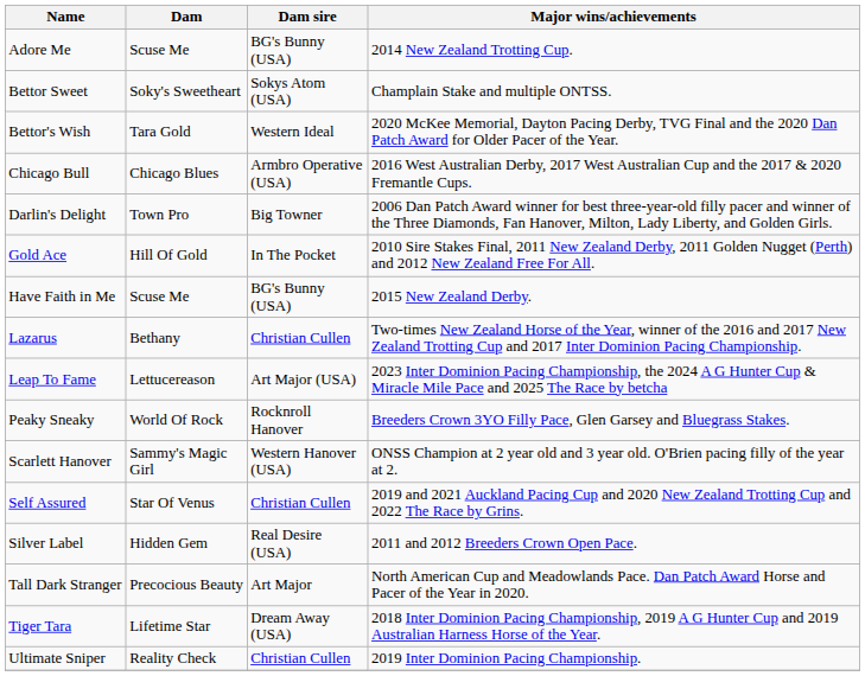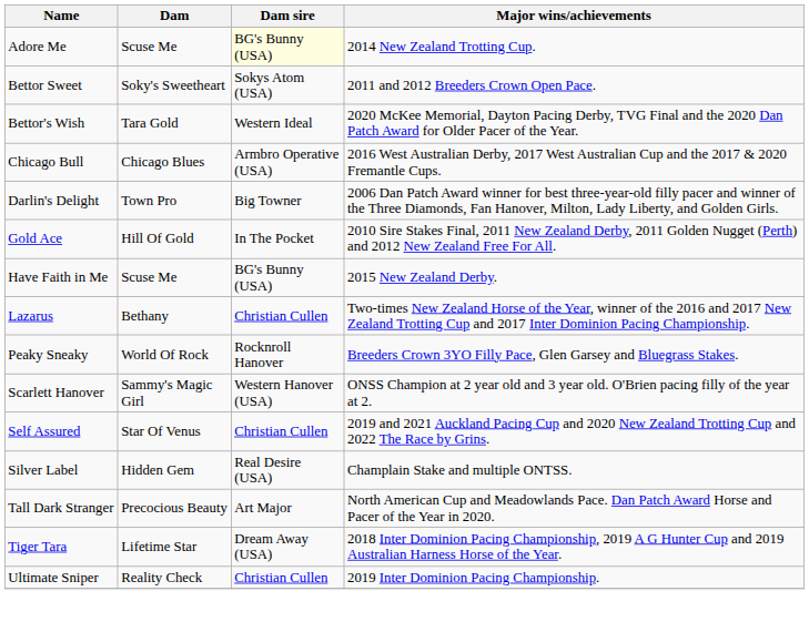Adore Me | Dam sire: no background -> lightyellow background
Bettor Sweet | Major wins/achievements: Champlain Stake and multiple ONTSS. -> 2011 and 2012 Breeders Crown Open Pace.
- row: Leap To Fame | Lettucereason | Art Major (USA) | 2023 Inter Dominion Pacing Championship, the 2024 A G Hunter Cup & Miracle Mile Pace and 2025 The Race by betcha
Silver Label | Major wins/achievements: 2011 and 2012 Breeders Crown Open Pace. -> Champlain Stake and multiple ONTSS.
